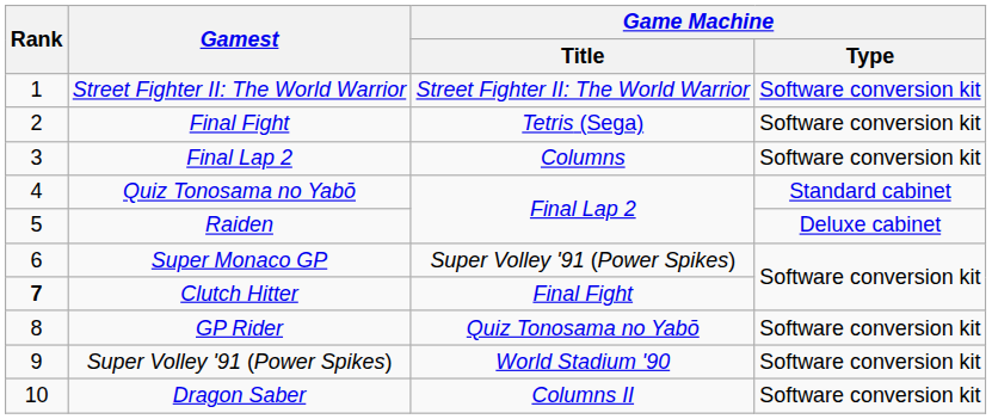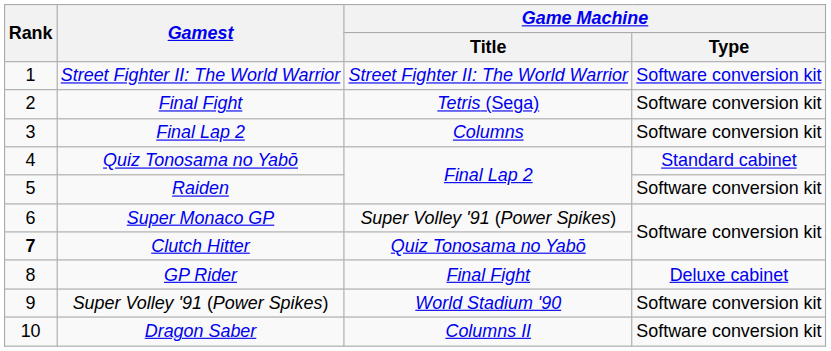Raiden | Game Machine / Type: Deluxe cabinet -> Software conversion kit
Clutch Hitter | Game Machine / Title: Final Fight -> Quiz Tonosama no Yabō
GP Rider | Game Machine / Title: Quiz Tonosama no Yabō -> Final Fight
GP Rider | Game Machine / Type: Software conversion kit -> Deluxe cabinet
